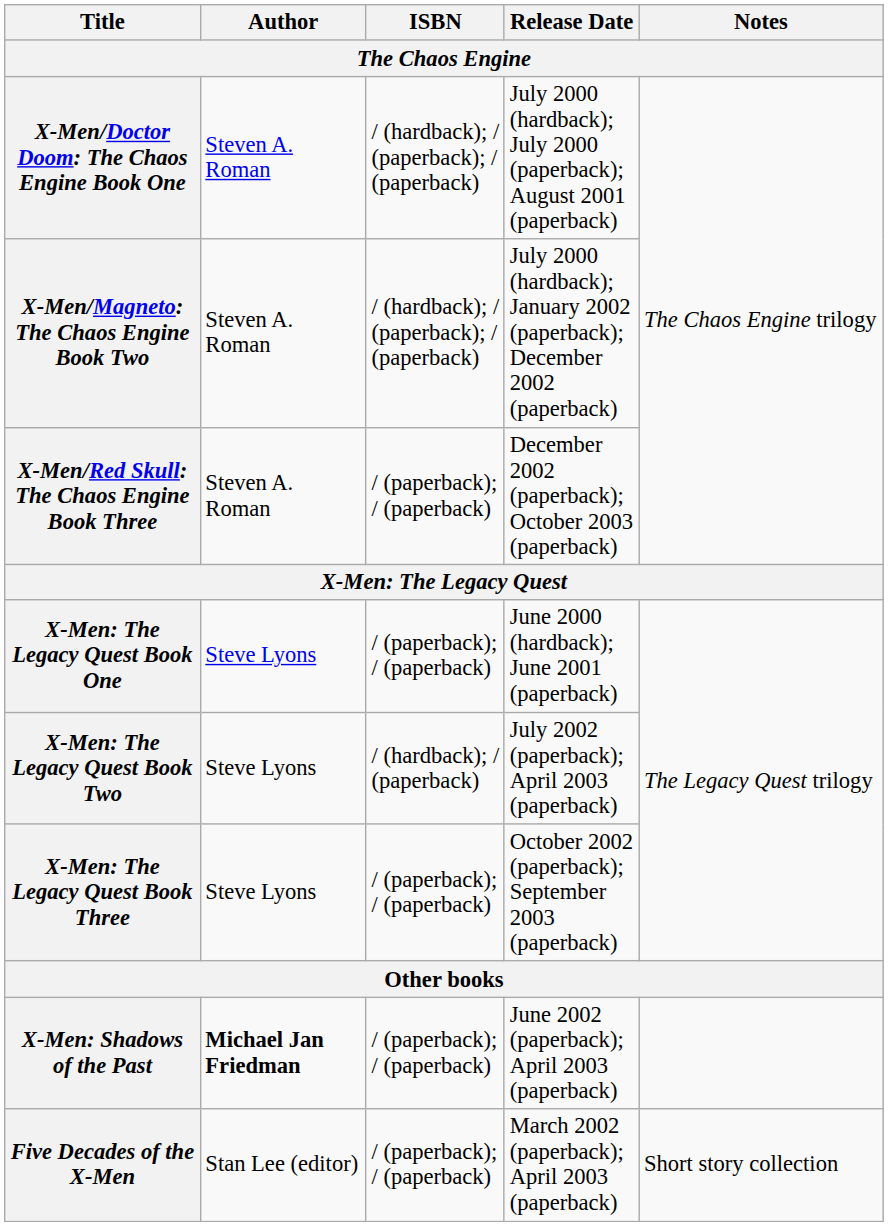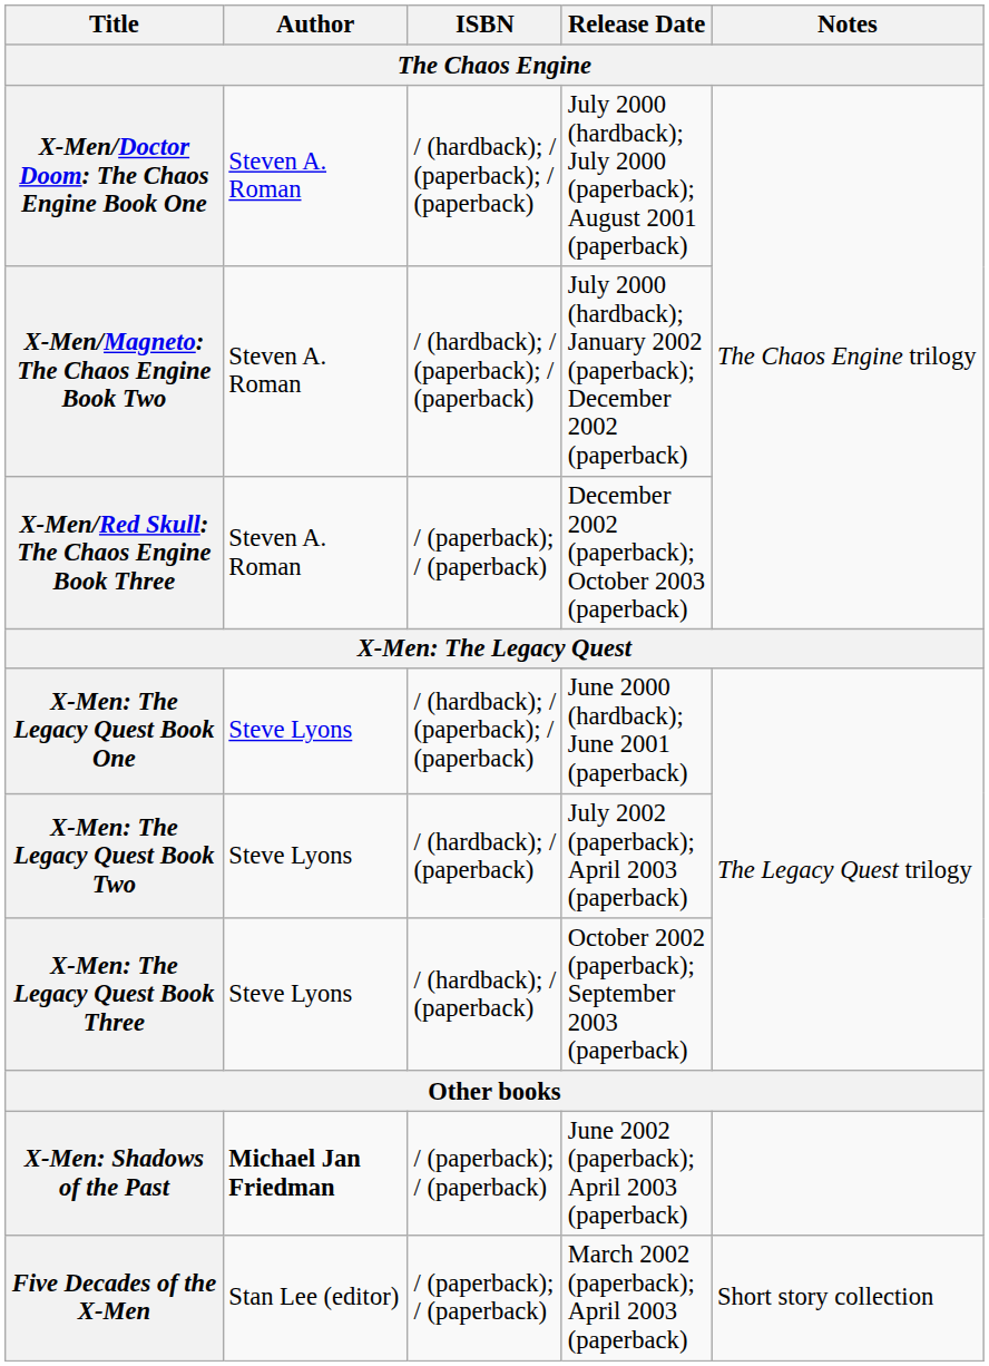X-Men: The Legacy Quest Book One | ISBN: / (paperback); / (paperback) -> / (hardback); / (paperback); / (paperback)
X-Men: The Legacy Quest Book Three | ISBN: / (paperback); / (paperback) -> / (hardback); / (paperback)
